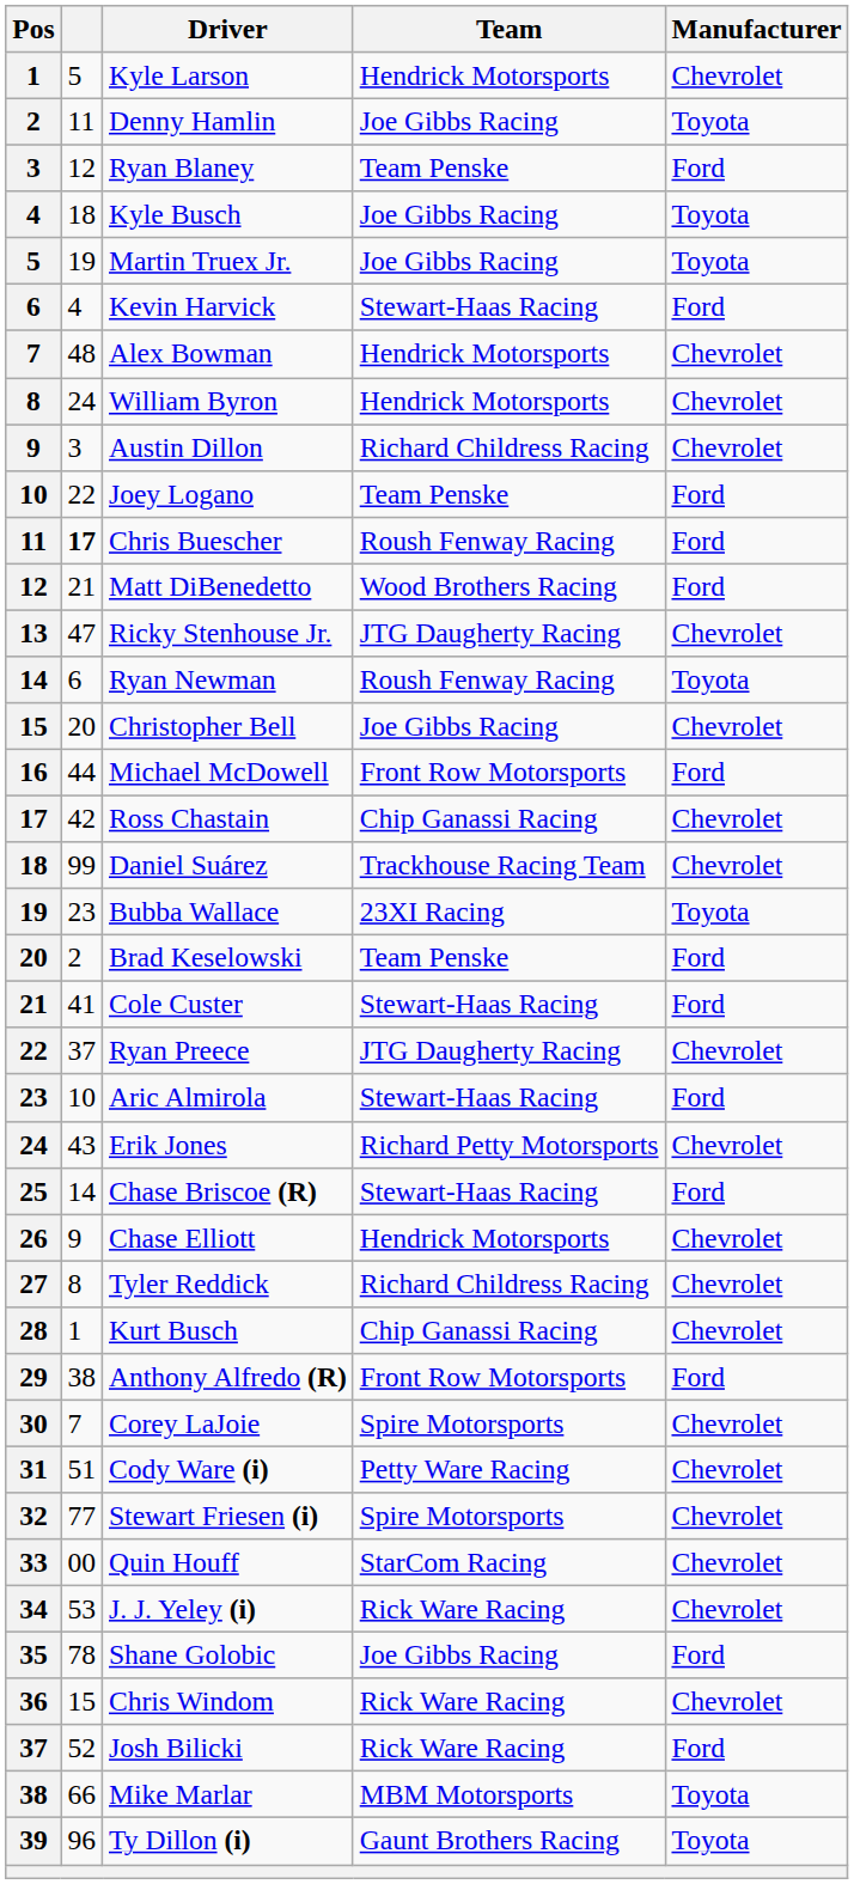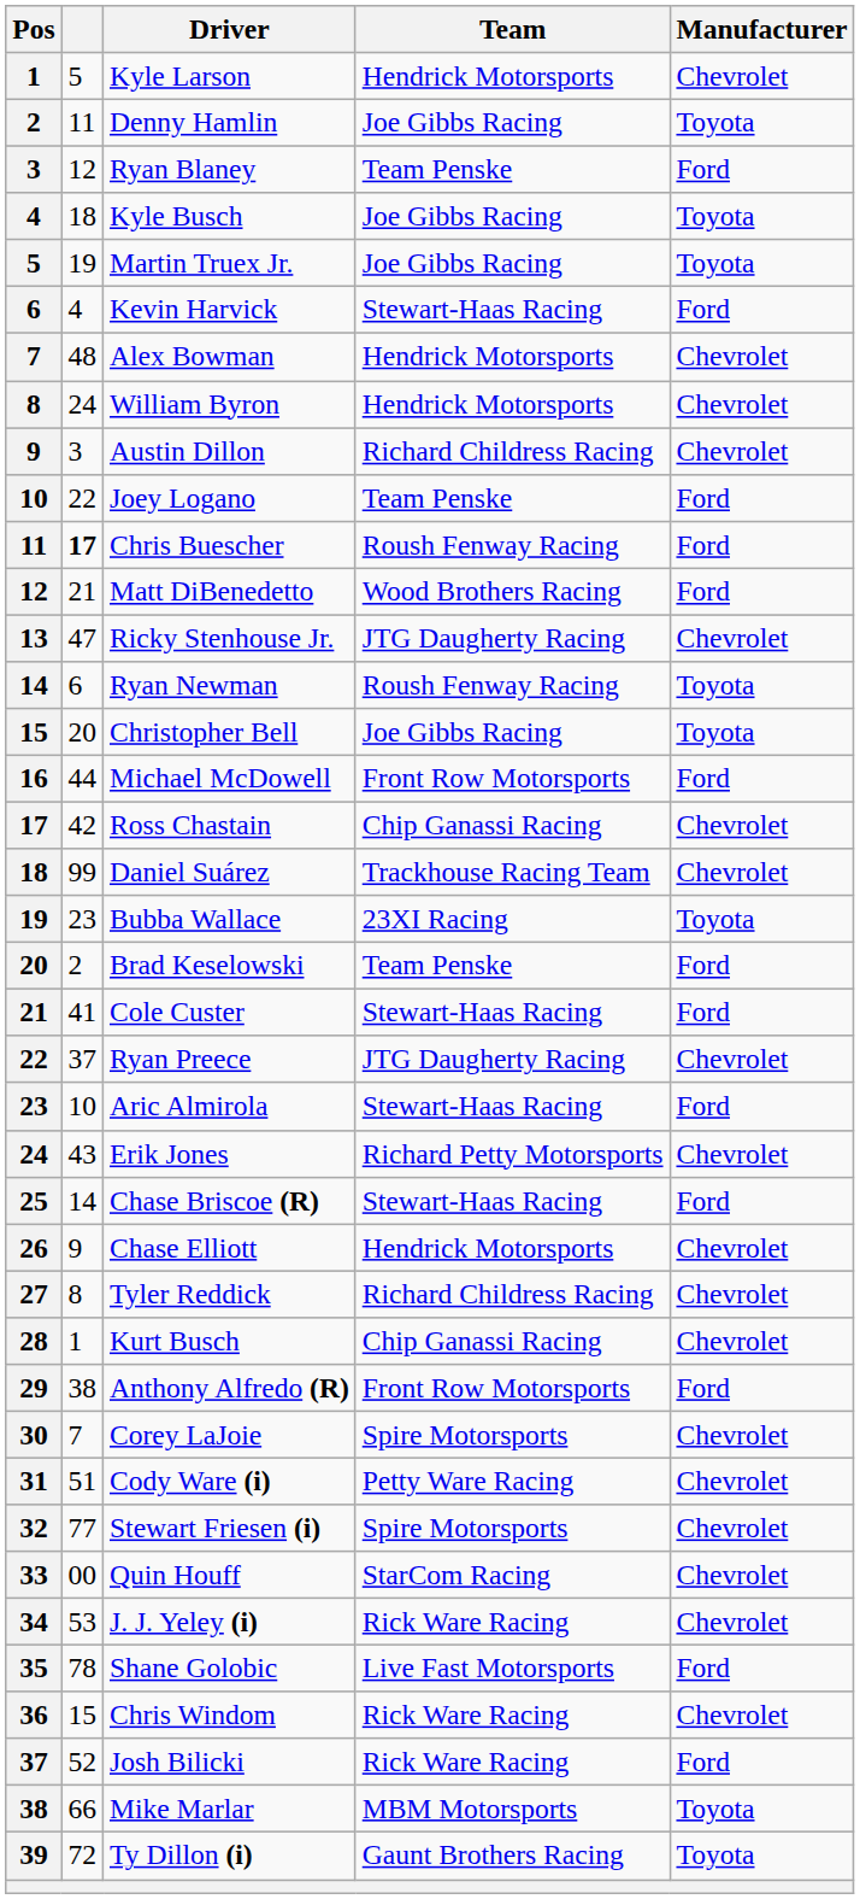Christopher Bell | Manufacturer: Chevrolet -> Toyota
Shane Golobic | Team: Joe Gibbs Racing -> Live Fast Motorsports
Ty Dillon (i) | column 2: 96 -> 72
